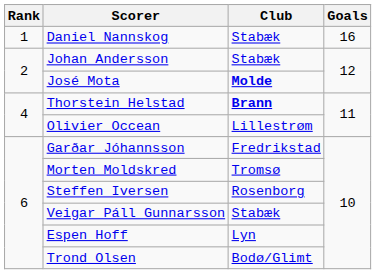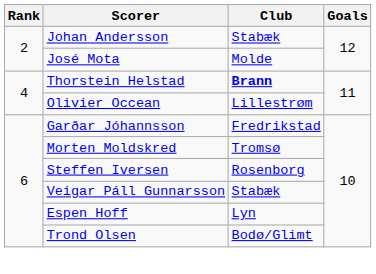- row: 1 | Daniel Nannskog | Stabæk | 16
José Mota | Club: bold -> normal
